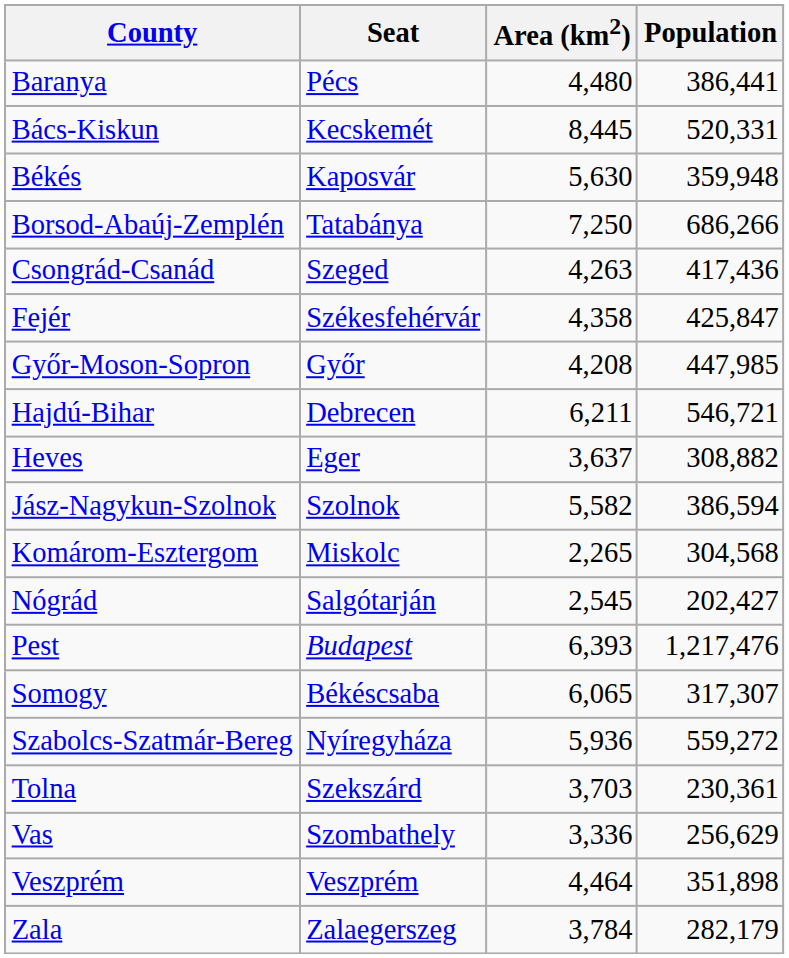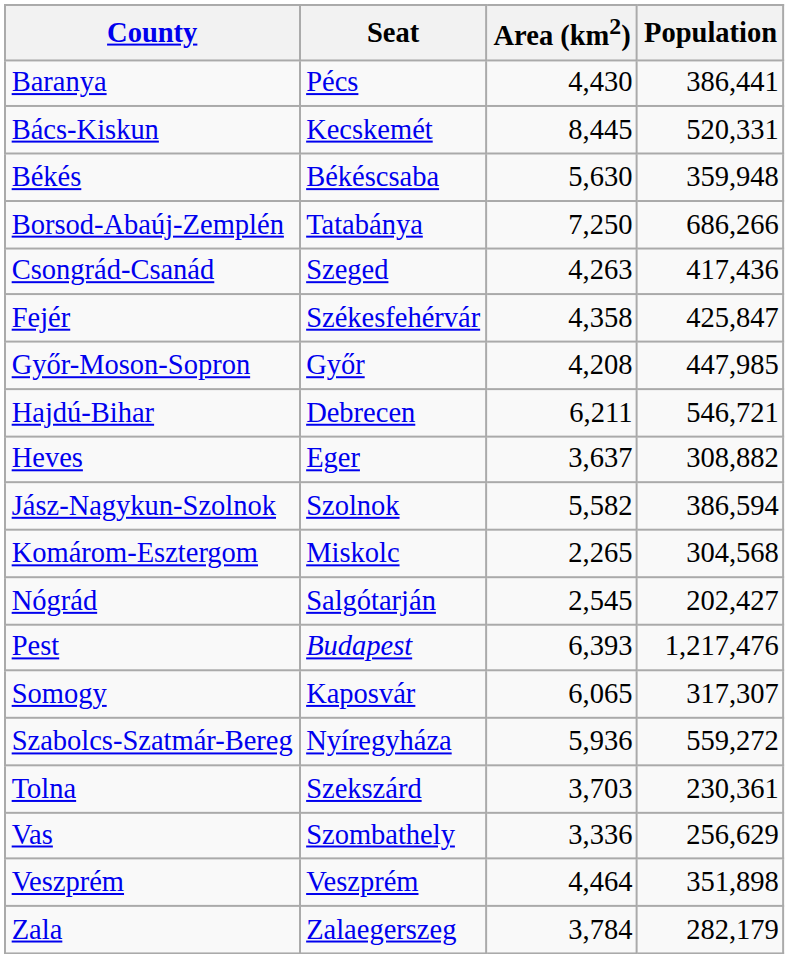Baranya | Area (km2): 4,480 -> 4,430
Békés | Seat: Kaposvár -> Békéscsaba
Somogy | Seat: Békéscsaba -> Kaposvár
